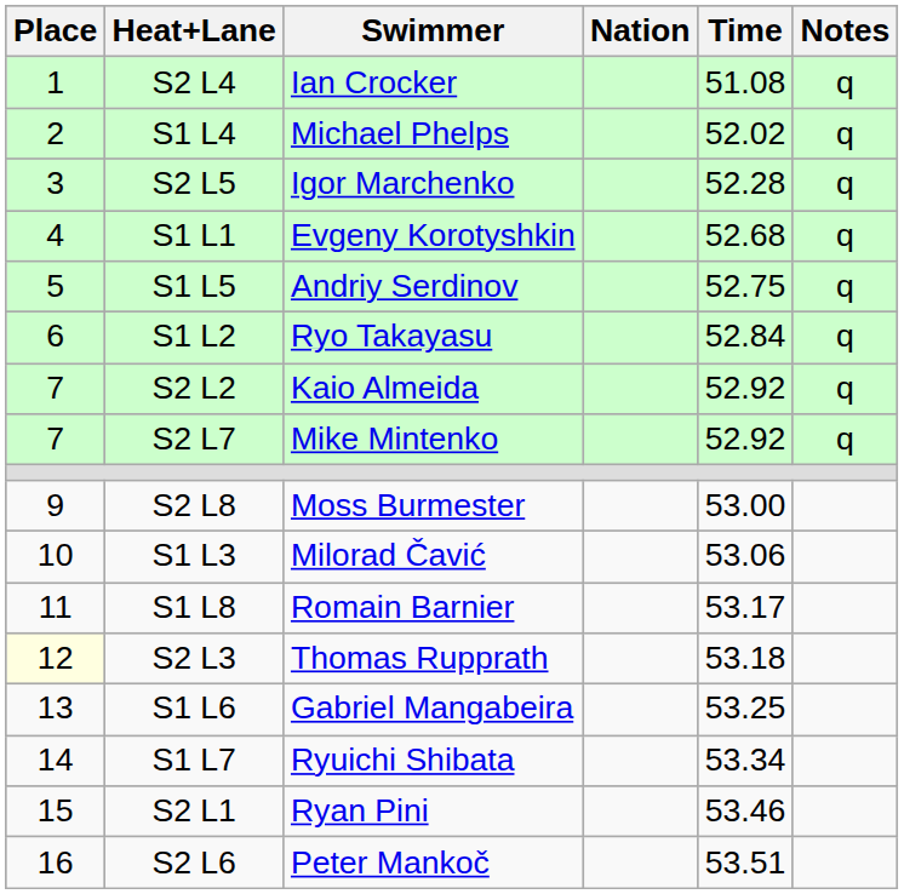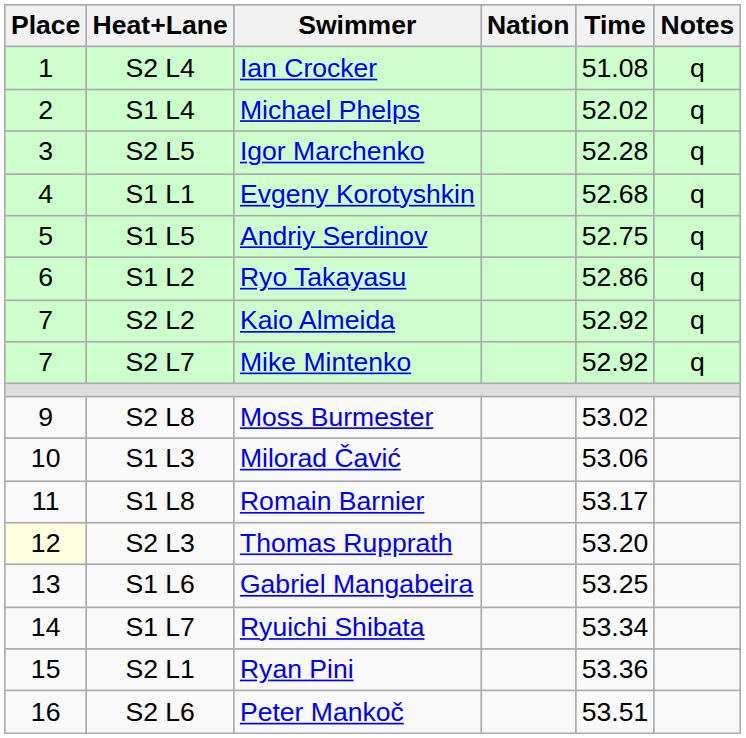S1 L2 | Time: 52.84 -> 52.86
S2 L8 | Time: 53.00 -> 53.02
S2 L3 | Time: 53.18 -> 53.20
S2 L1 | Time: 53.46 -> 53.36
